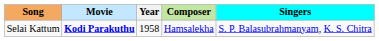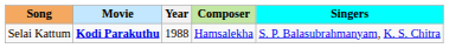Selai Kattum | Year: 1958 -> 1988
